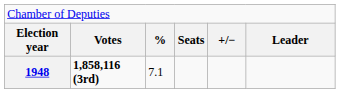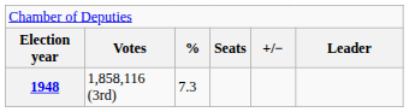1948 | column 2: bold -> normal
1948 | column 3: 7.1 -> 7.3
